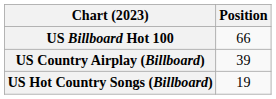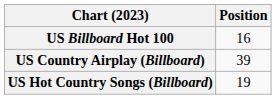US Billboard Hot 100 | Position: 66 -> 16
